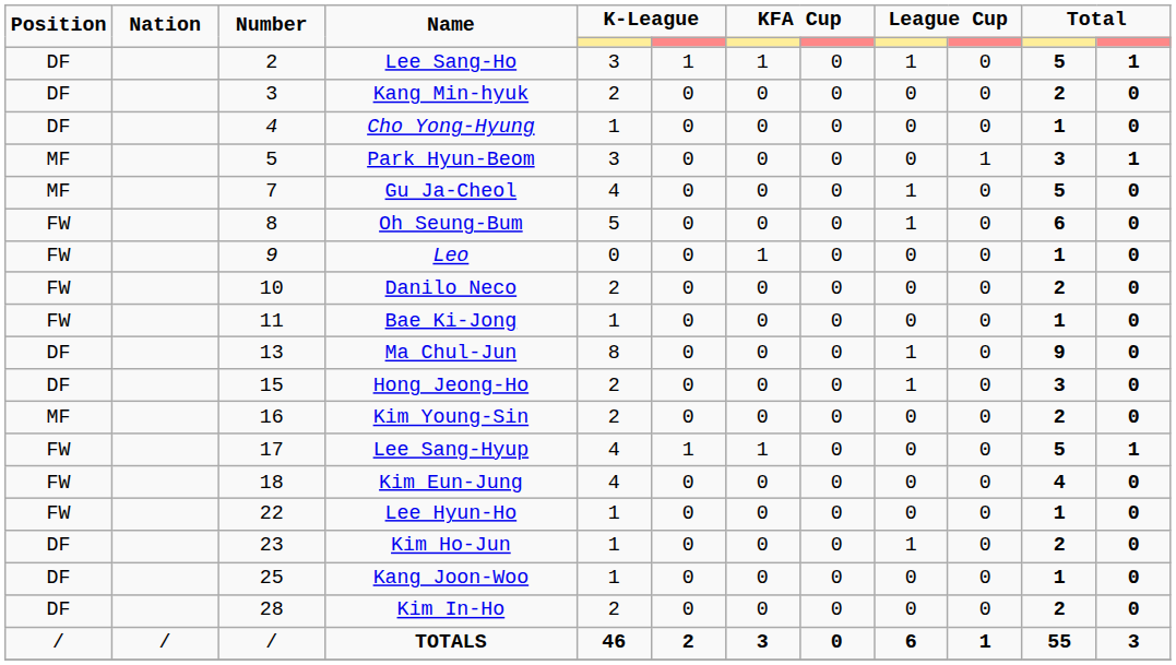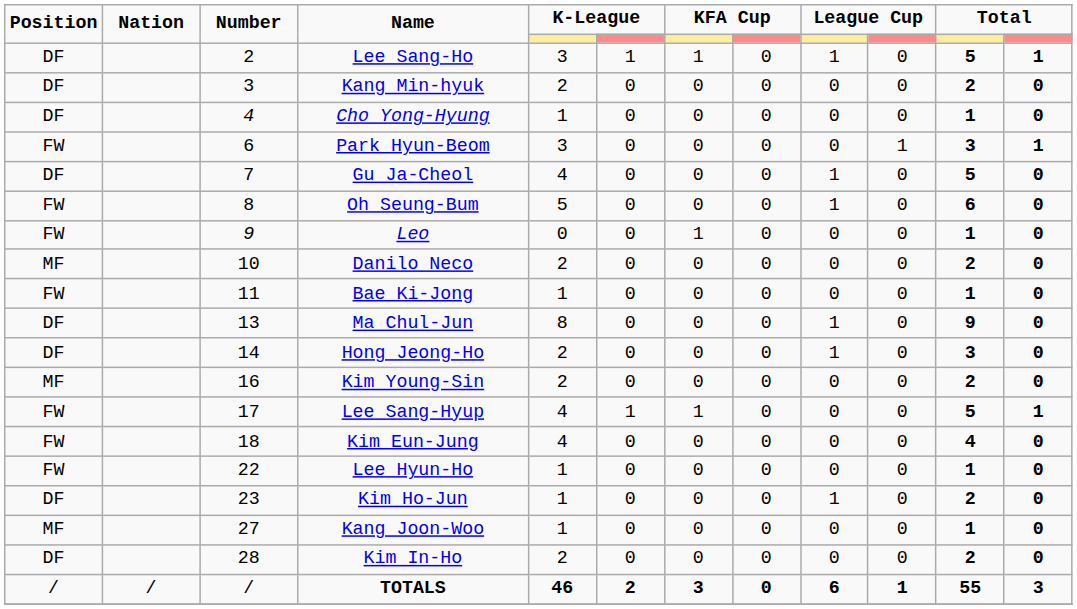Park Hyun-Beom | Position: MF -> FW
Park Hyun-Beom | Number: 5 -> 6
Gu Ja-Cheol | Position: MF -> DF
Danilo Neco | Position: FW -> MF
Hong Jeong-Ho | Number: 15 -> 14
Kang Joon-Woo | Position: DF -> MF
Kang Joon-Woo | Number: 25 -> 27
